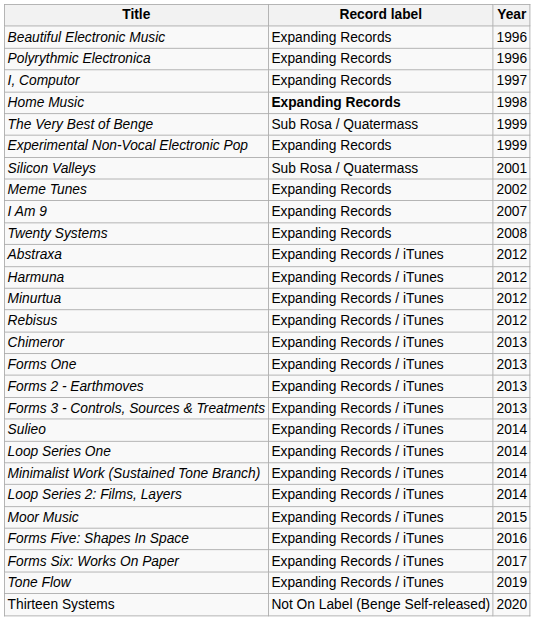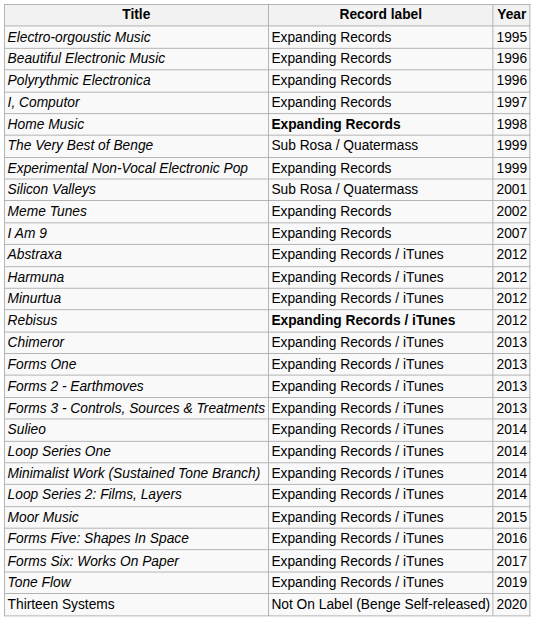+ row: Electro-orgoustic Music | Expanding Records | 1995
- row: Twenty Systems | Expanding Records | 2008
Rebisus | Record label: normal -> bold
